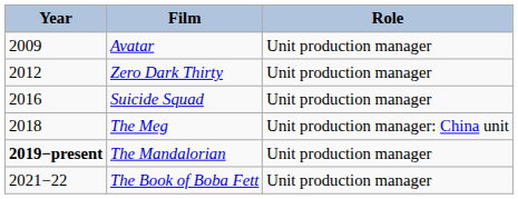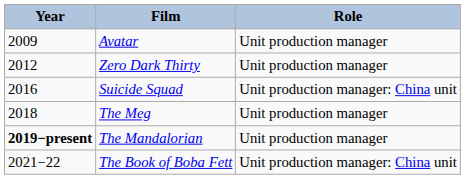Suicide Squad | Role: Unit production manager -> Unit production manager: China unit
The Meg | Role: Unit production manager: China unit -> Unit production manager
The Book of Boba Fett | Role: Unit production manager -> Unit production manager: China unit
